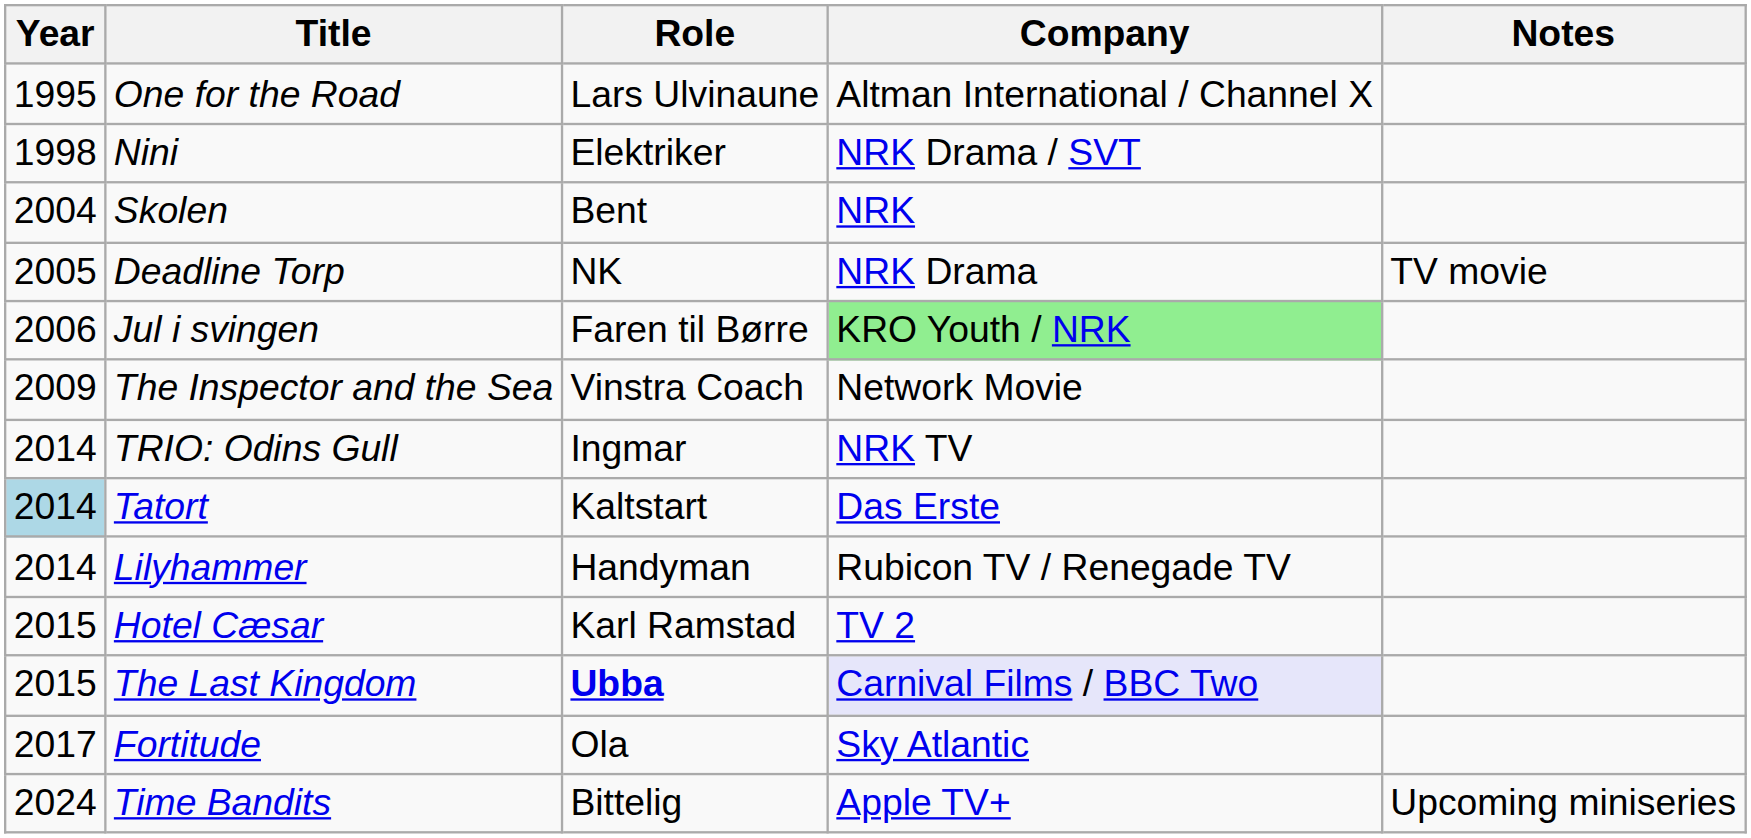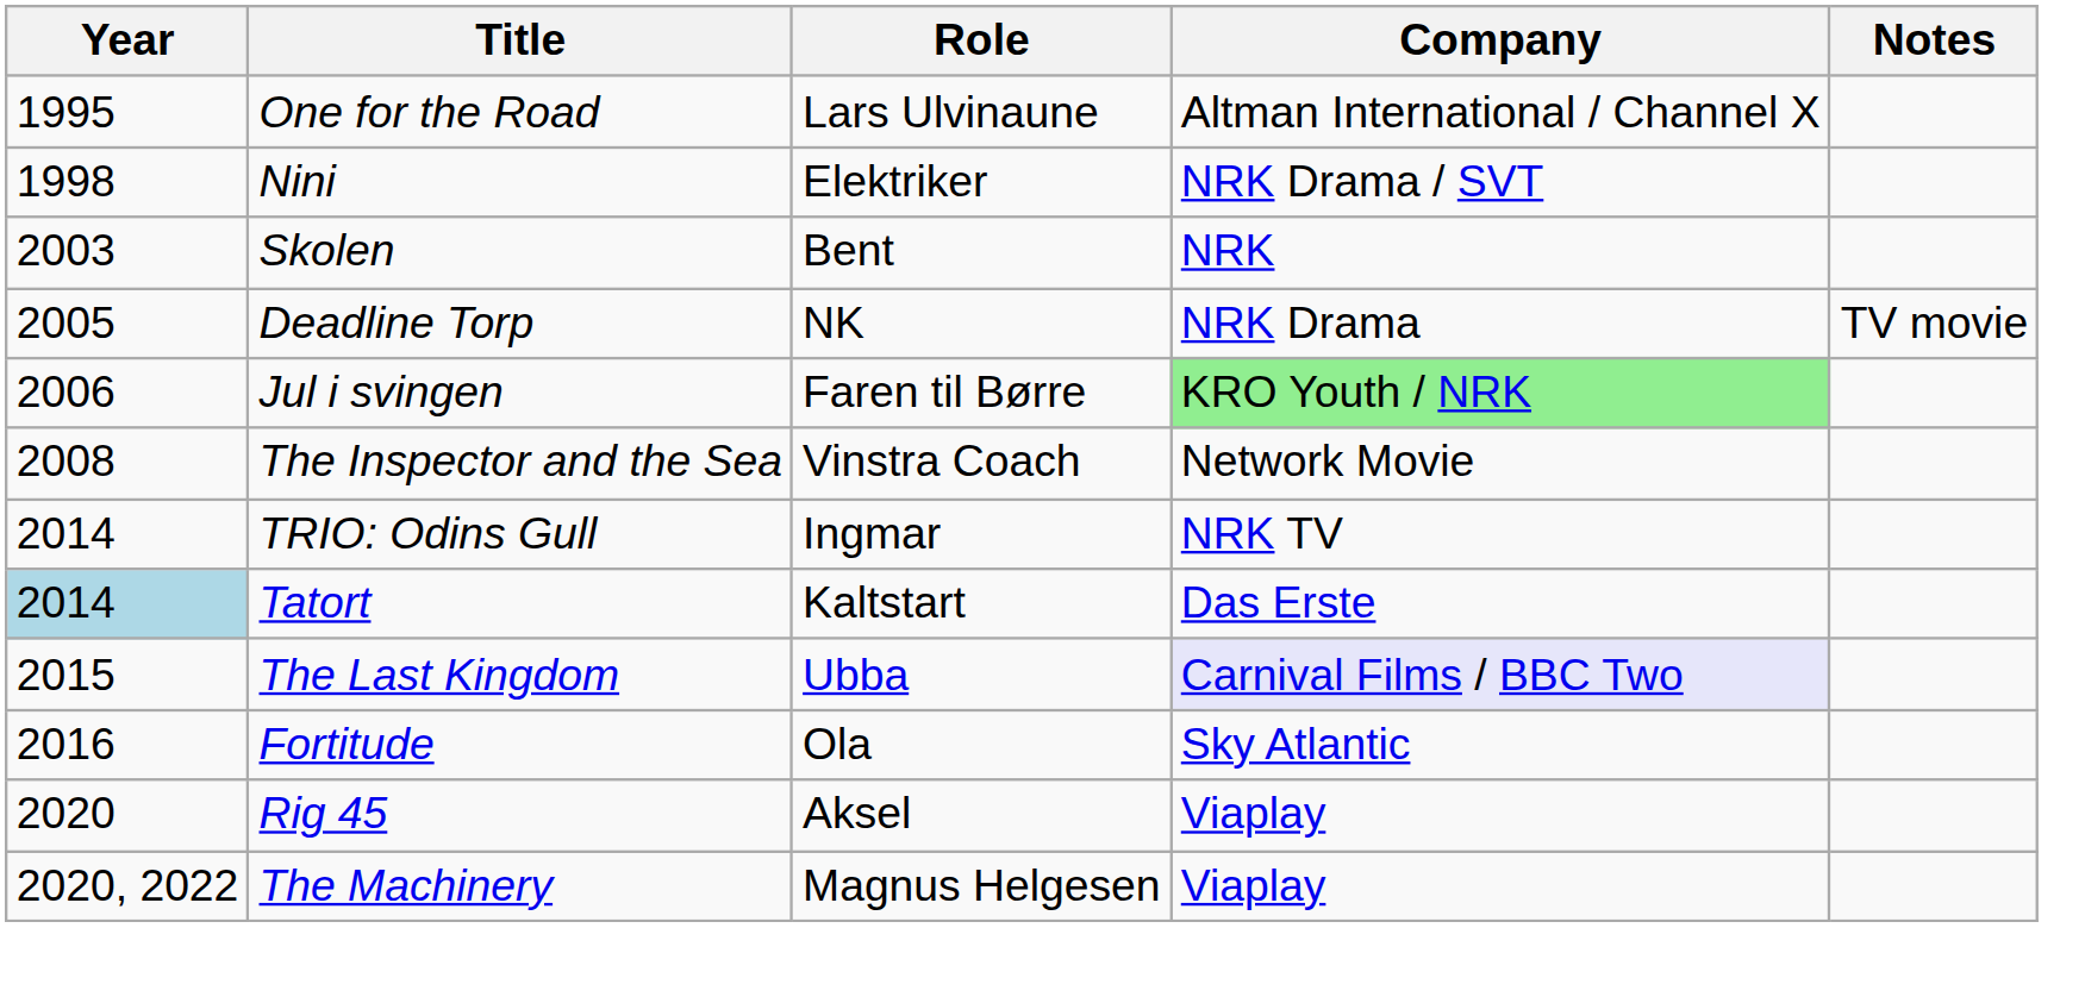Skolen | Year: 2004 -> 2003
The Inspector and the Sea | Year: 2009 -> 2008
- row: 2014 | Lilyhammer | Handyman | Rubicon TV / Renegade TV
- row: 2015 | Hotel Cæsar | Karl Ramstad | TV 2
The Last Kingdom | Role: bold -> normal
Fortitude | Year: 2017 -> 2016
+ row: 2020 | Rig 45 | Aksel | Viaplay
+ row: 2020, 2022 | The Machinery | Magnus Helgesen | Viaplay
- row: 2024 | Time Bandits | Bittelig | Apple TV+ | Upcoming miniseries
